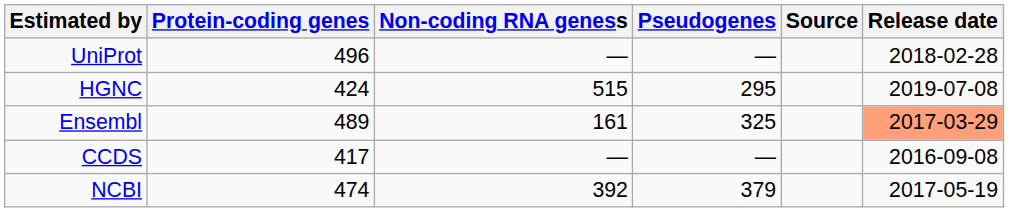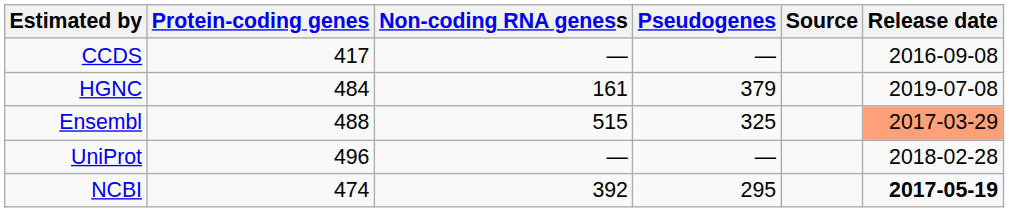rows swapped: CCDS <-> UniProt
HGNC | Protein-coding genes: 424 -> 484
HGNC | Non-coding RNA geness: 515 -> 161
HGNC | Pseudogenes: 295 -> 379
Ensembl | Protein-coding genes: 489 -> 488
Ensembl | Non-coding RNA geness: 161 -> 515
NCBI | Pseudogenes: 379 -> 295
NCBI | Release date: normal -> bold
